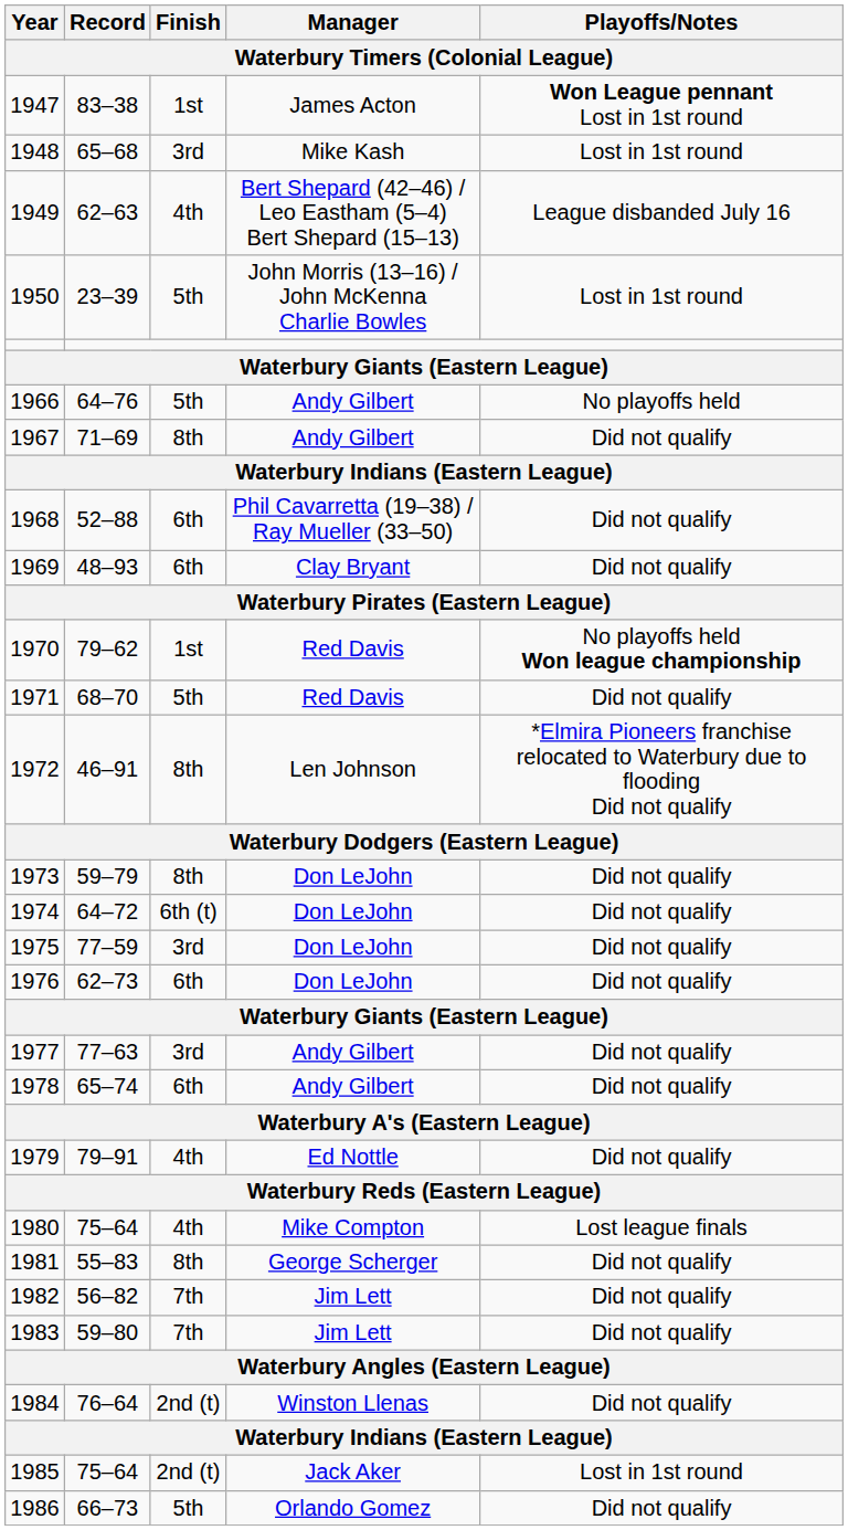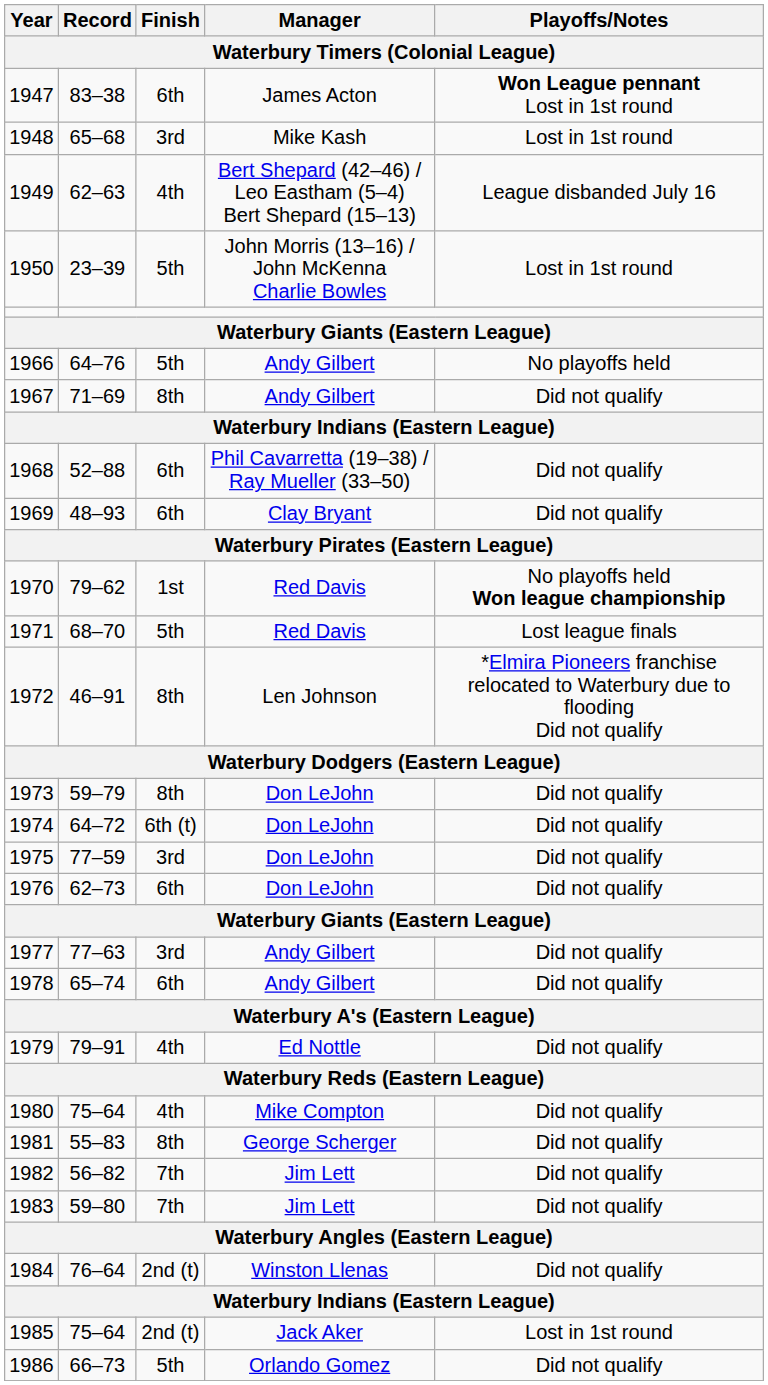1947 | Finish: 1st -> 6th
1971 | Playoffs/Notes: Did not qualify -> Lost league finals
1980 | Playoffs/Notes: Lost league finals -> Did not qualify
